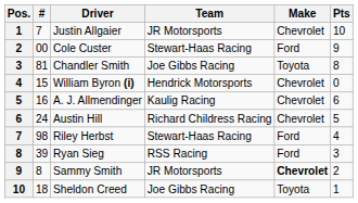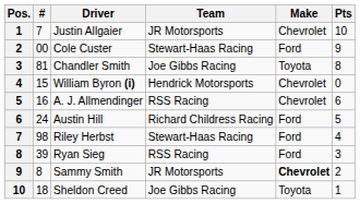A. J. Allmendinger | Team: Kaulig Racing -> RSS Racing
Austin Hill | Make: Chevrolet -> Ford
